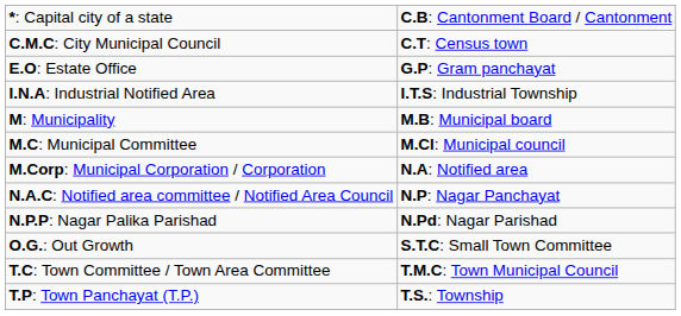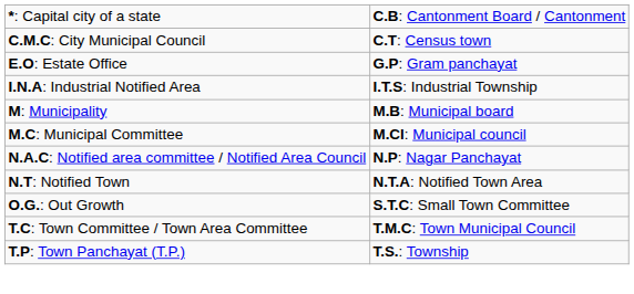- row: M.Corp: Municipal Corporation / Corporation | N.A: Notified area
- row: N.P.P: Nagar Palika Parishad | N.Pd: Nagar Parishad
+ row: N.T: Notified Town | N.T.A: Notified Town Area
